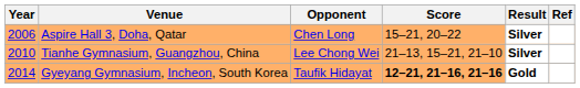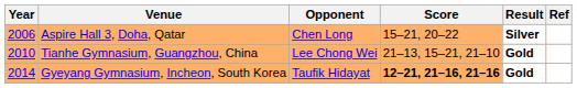Tianhe Gymnasium, Guangzhou, China | Result: Silver -> Gold
